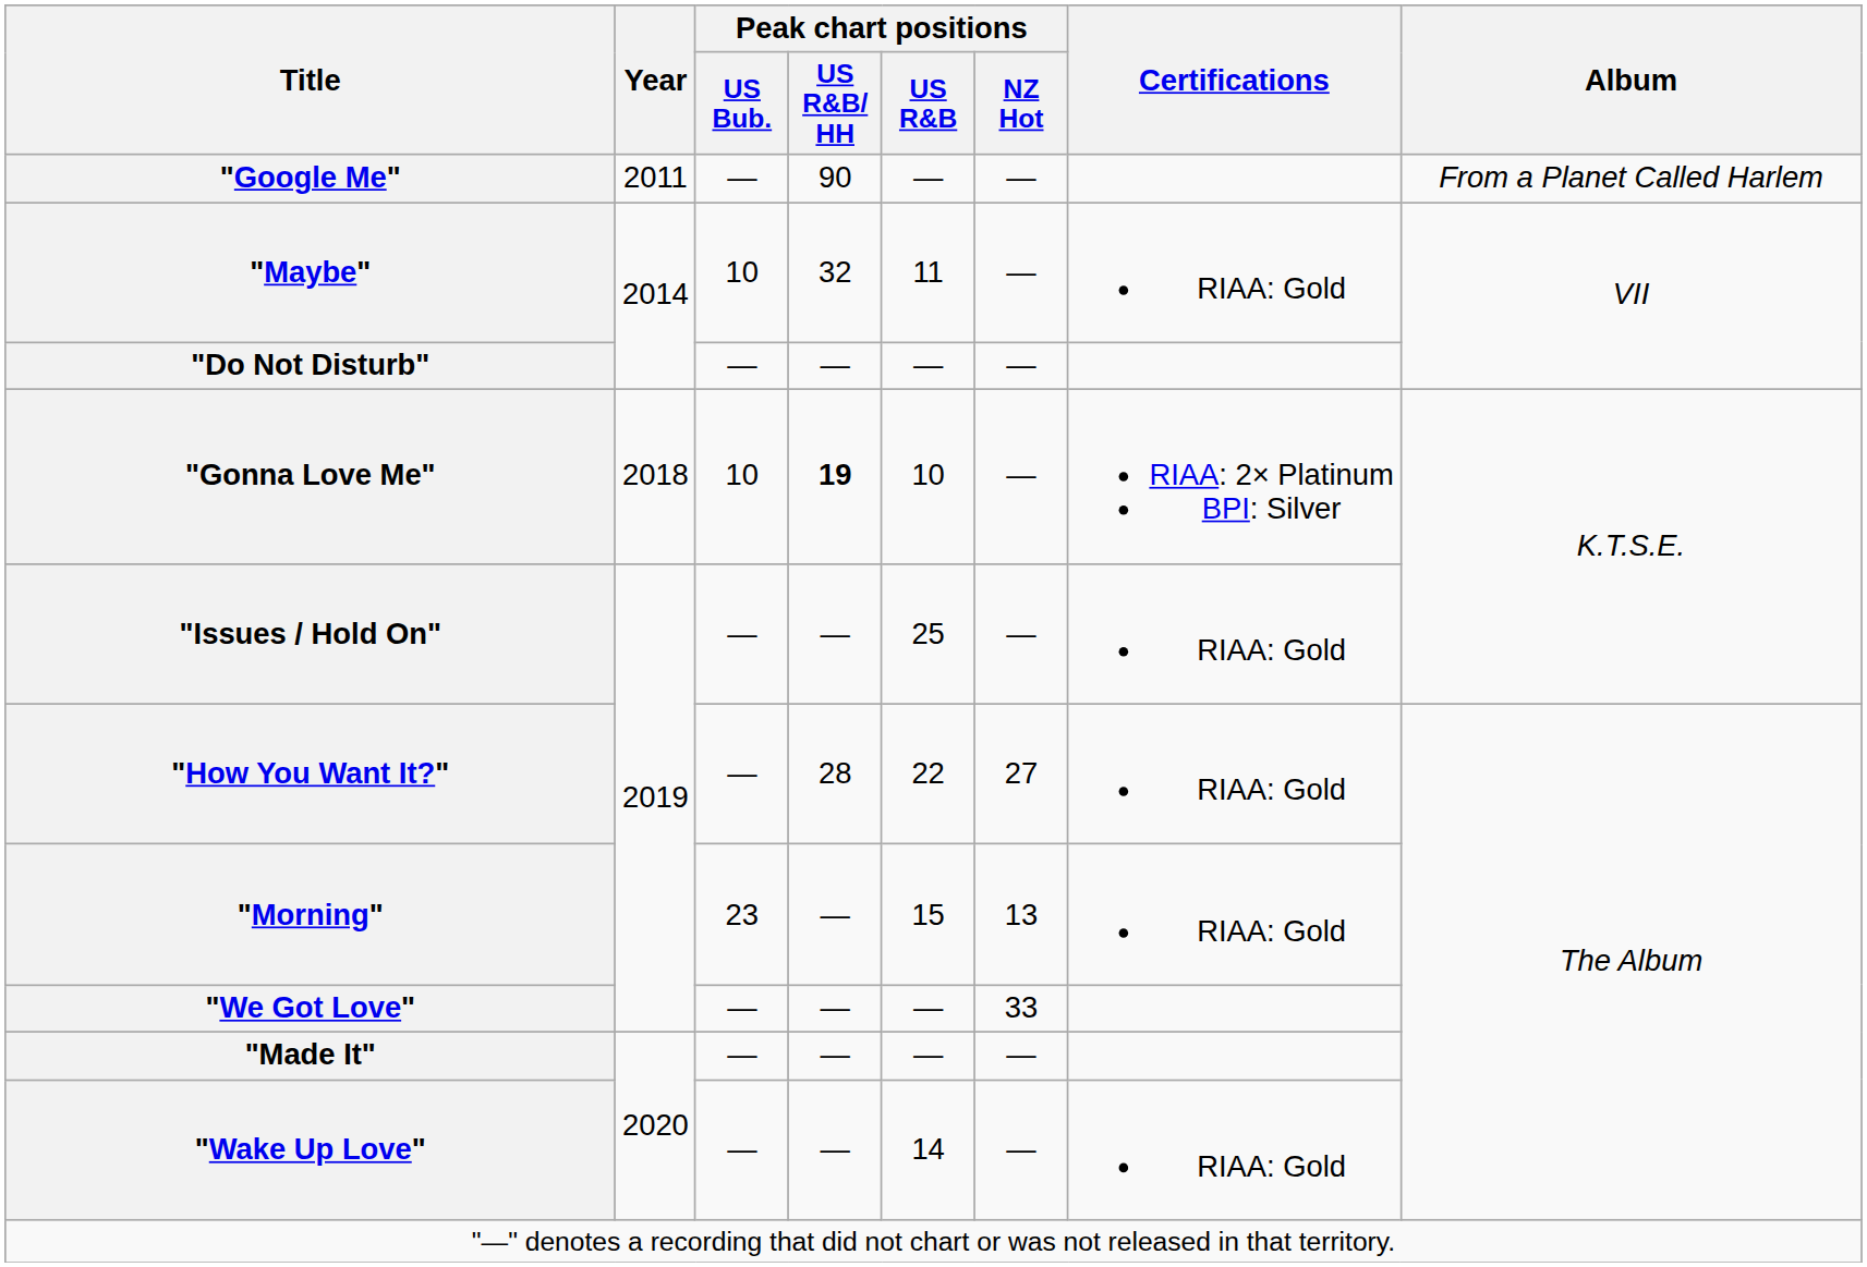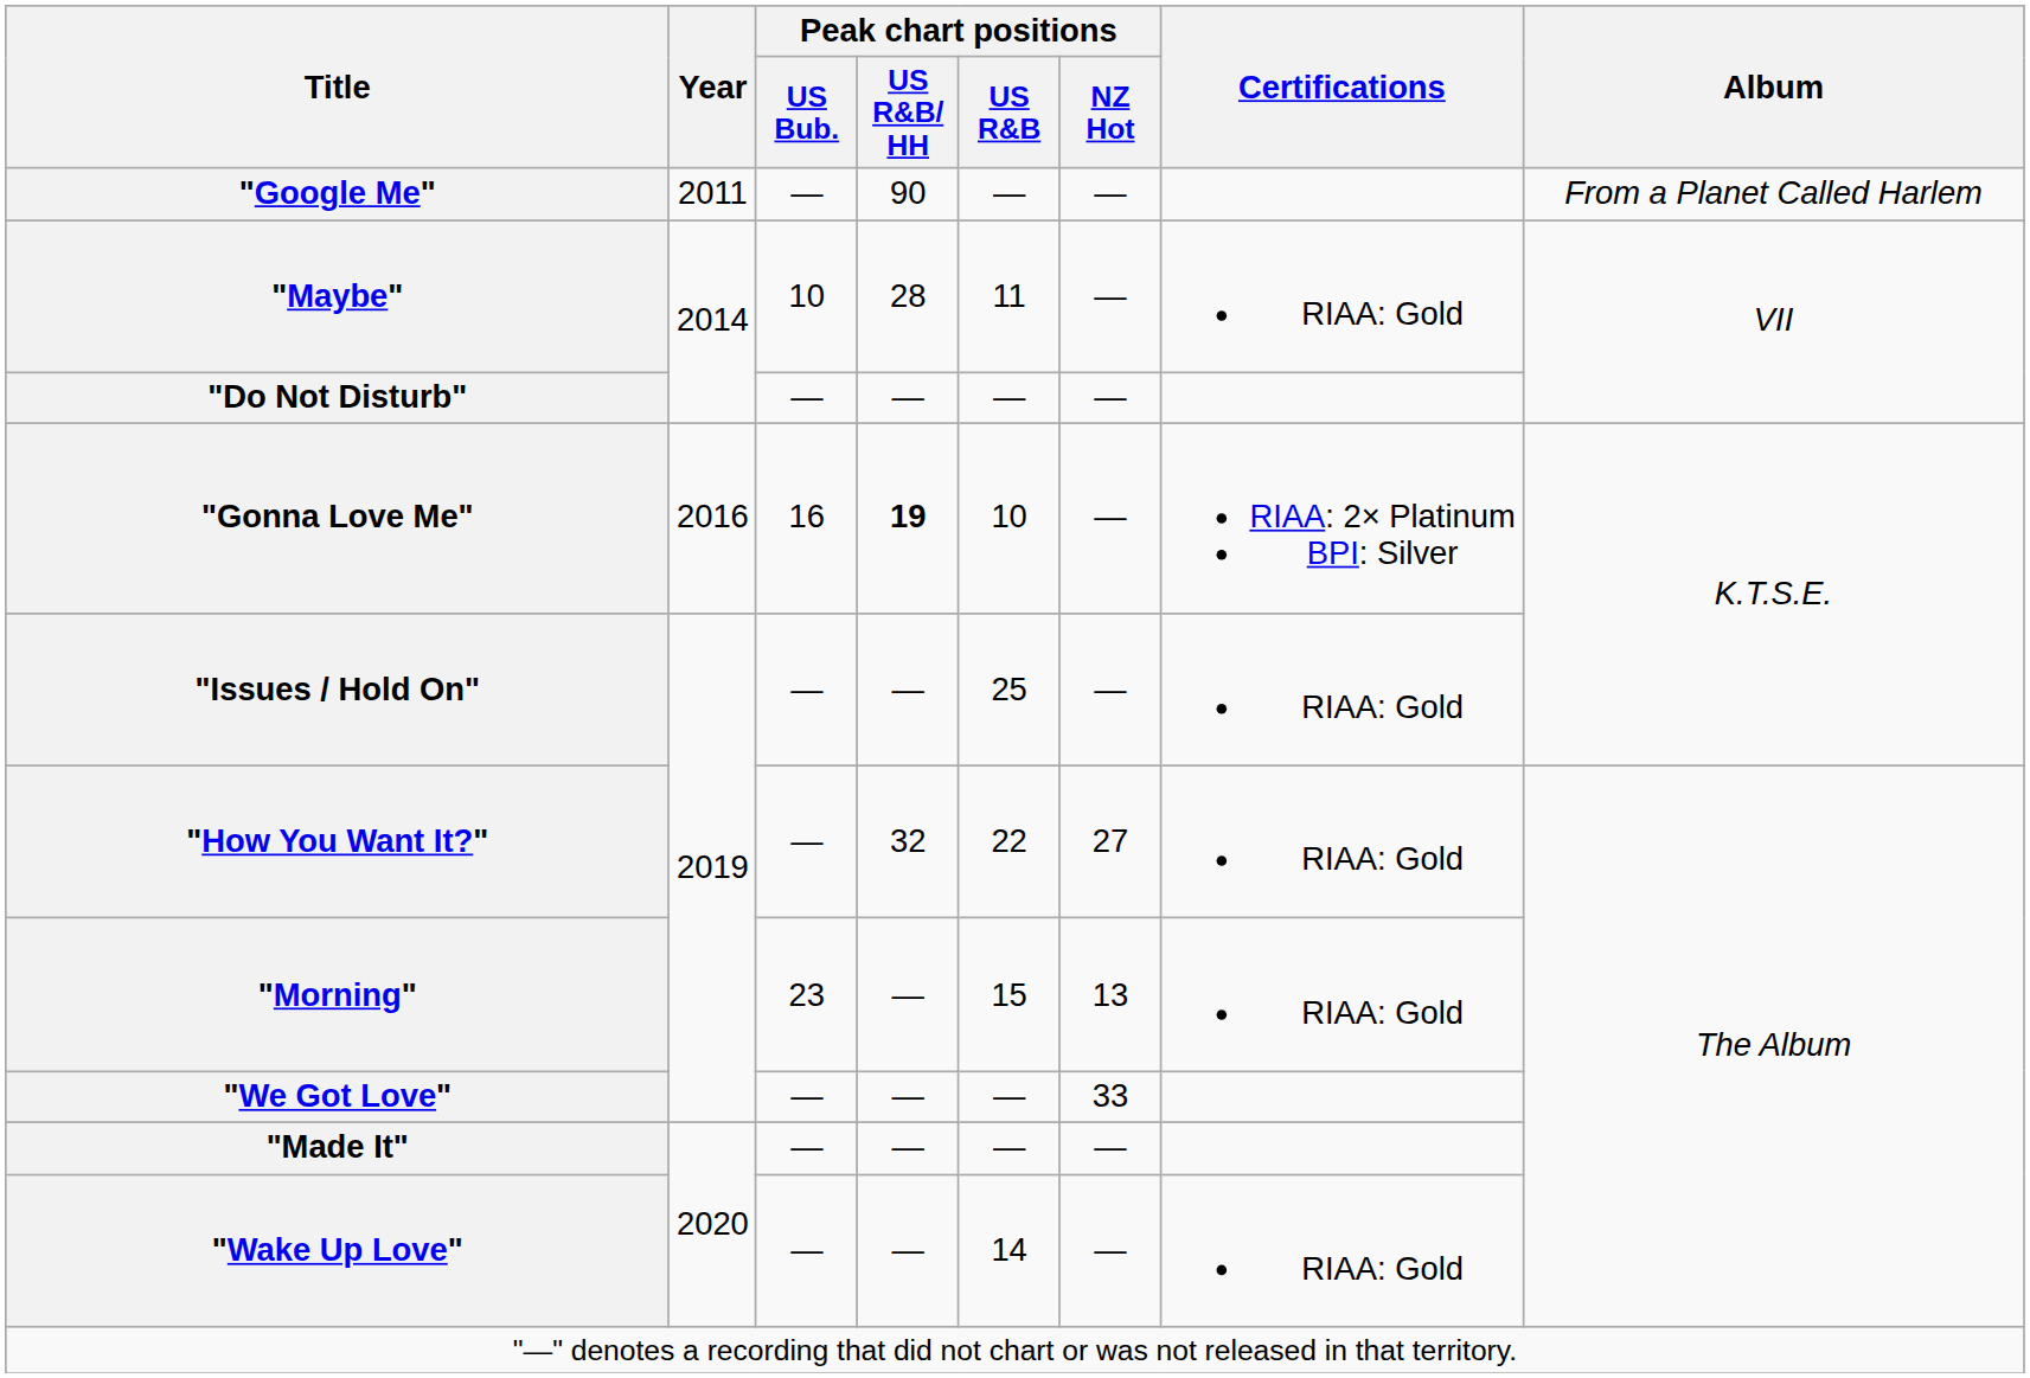"Maybe" | Peak chart positions / US R&B/ HH: 32 -> 28
"Gonna Love Me" | Year: 2018 -> 2016
"Gonna Love Me" | Peak chart positions / US Bub.: 10 -> 16
"How You Want It?" | Peak chart positions / US R&B/ HH: 28 -> 32
